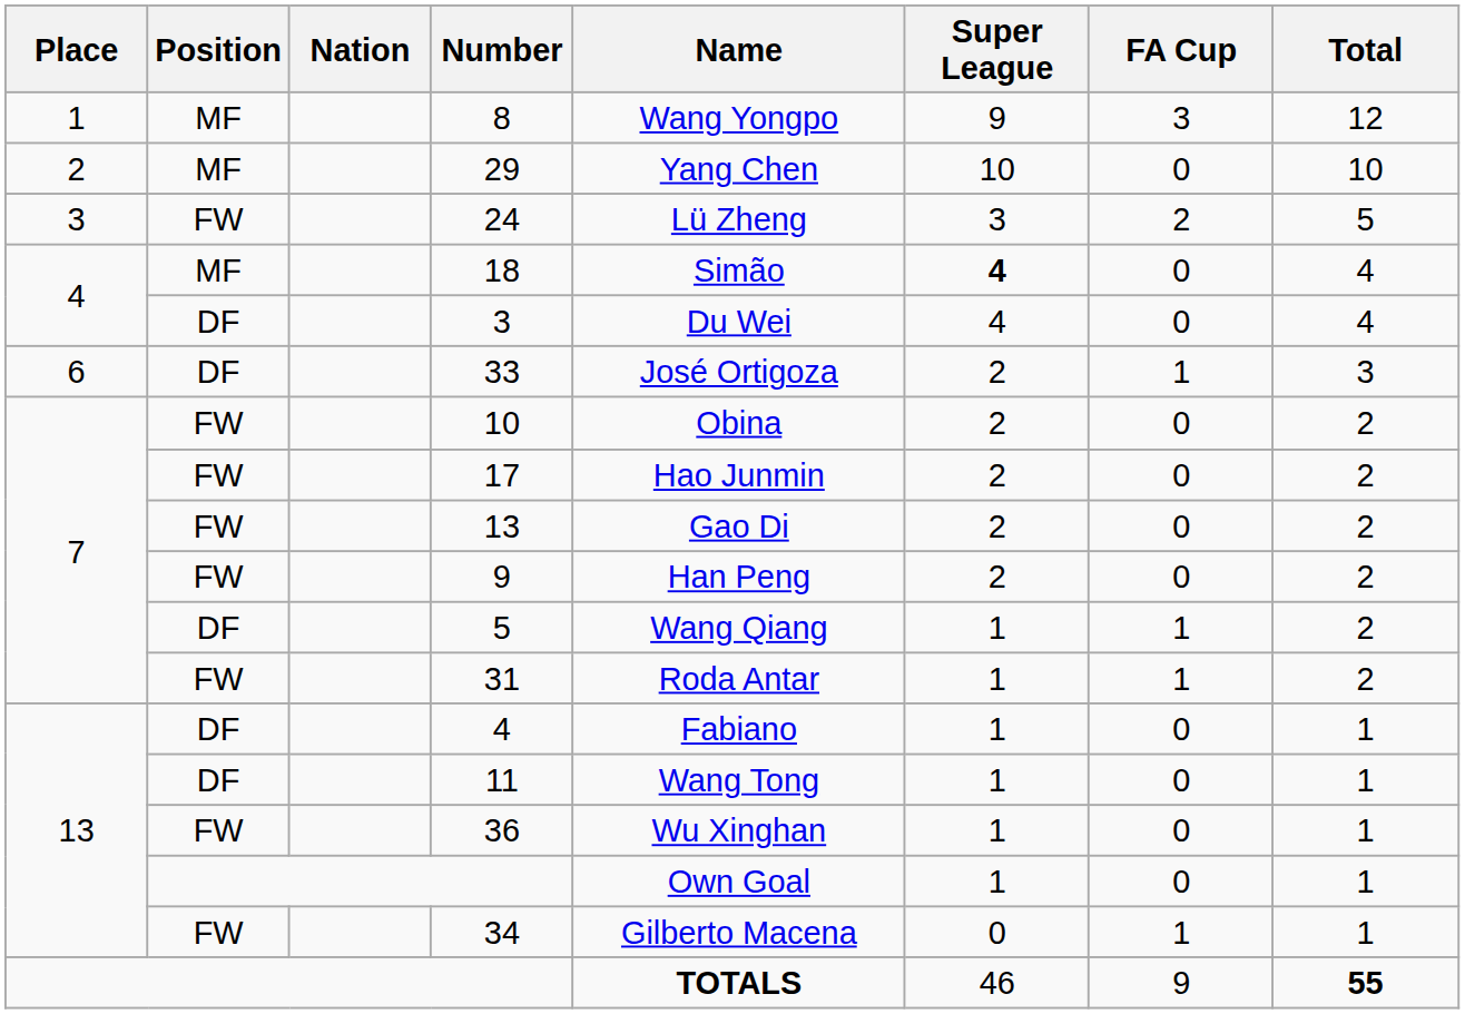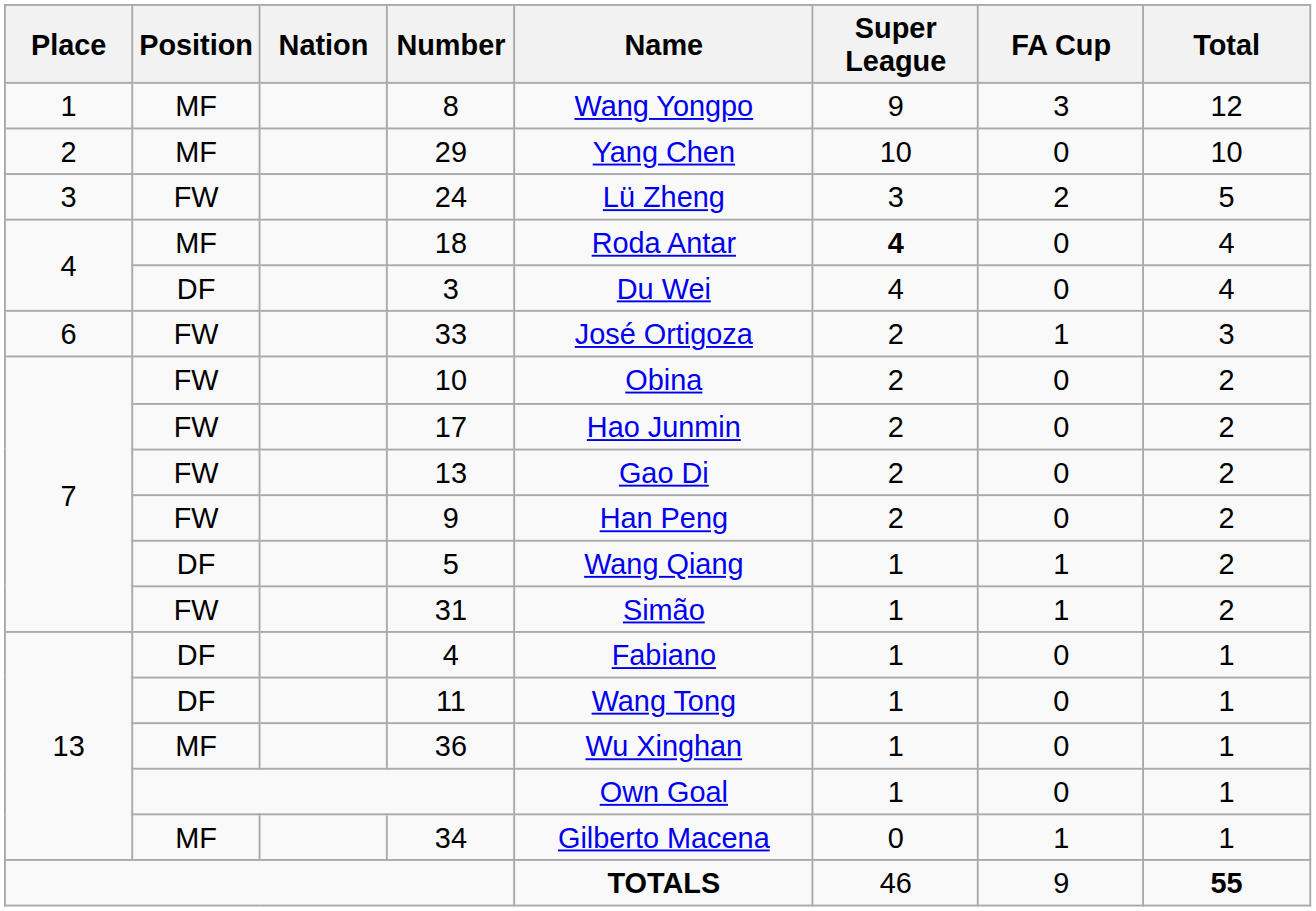18 | Name: Simão -> Roda Antar
33 | Position: DF -> FW
31 | Name: Roda Antar -> Simão
36 | Position: FW -> MF
34 | Position: FW -> MF
